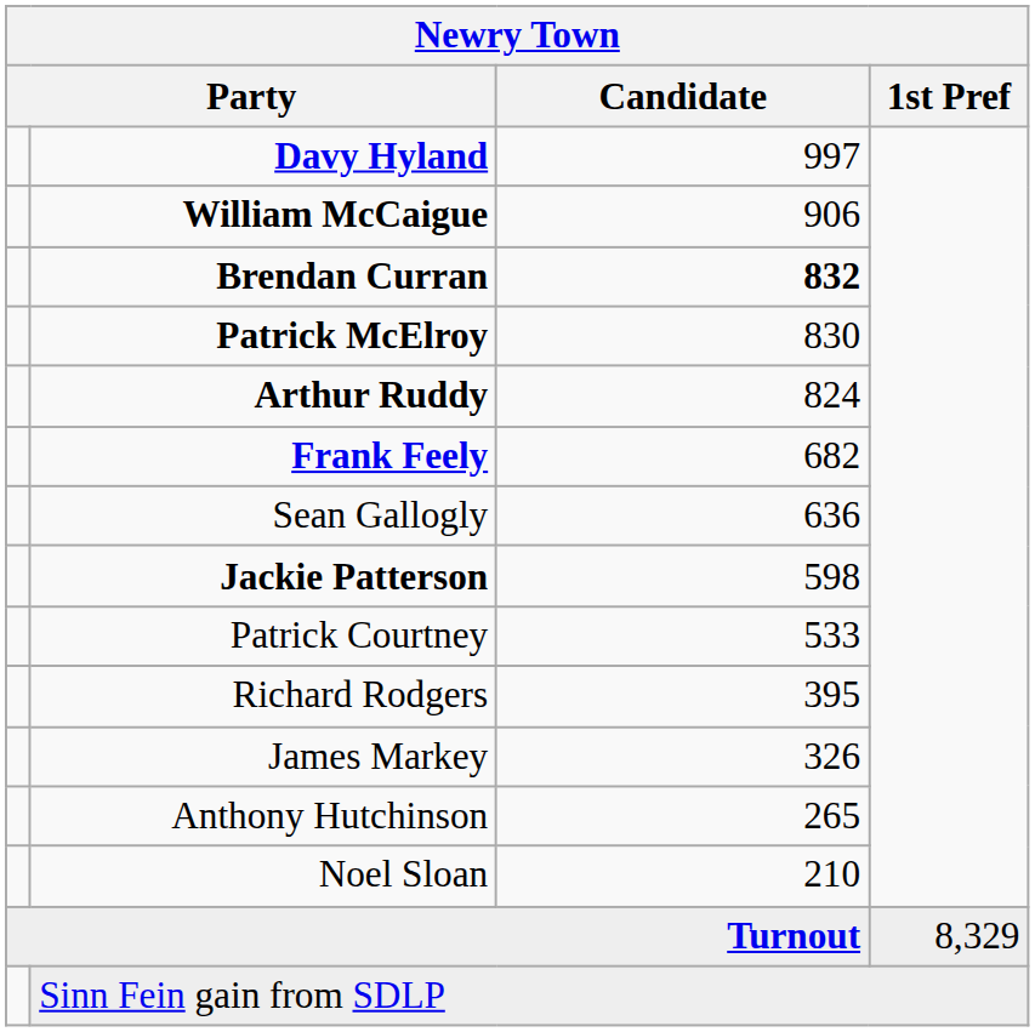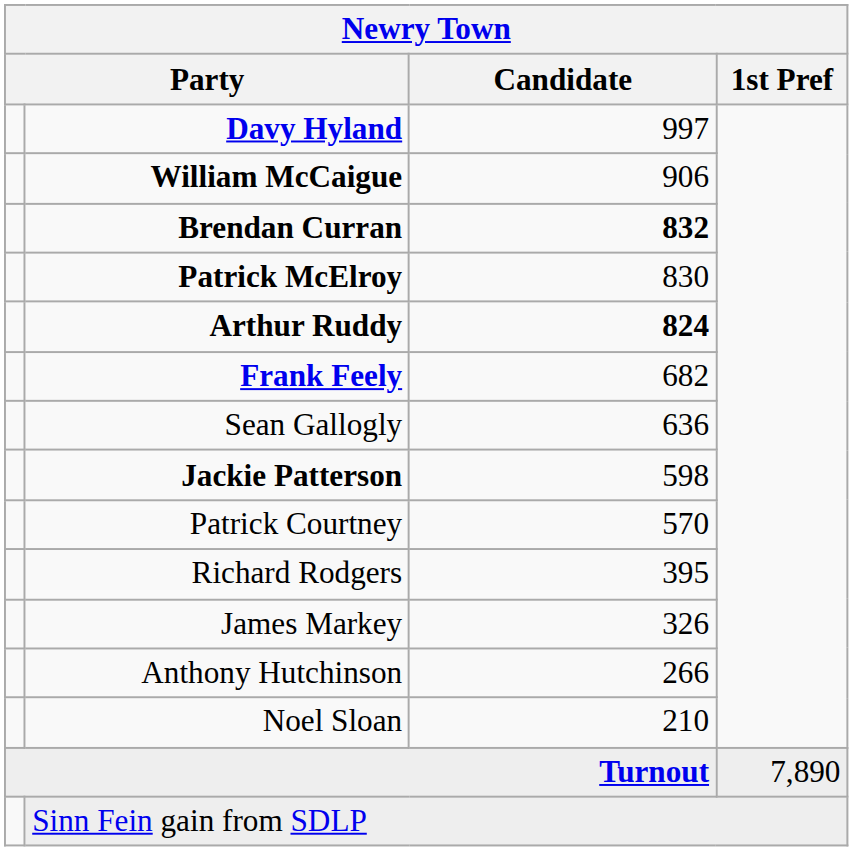Arthur Ruddy | Candidate: normal -> bold
Patrick Courtney | Candidate: 533 -> 570
Anthony Hutchinson | Candidate: 265 -> 266
Turnout | 1st Pref: 8,329 -> 7,890
